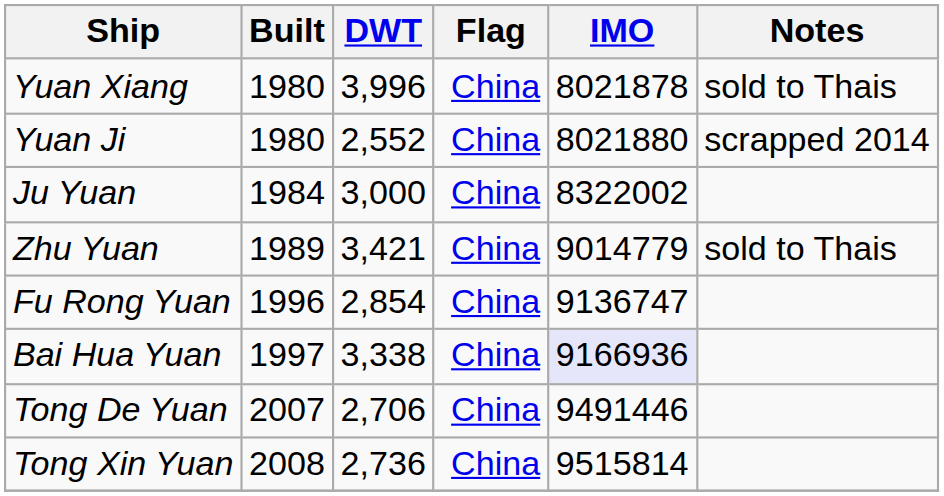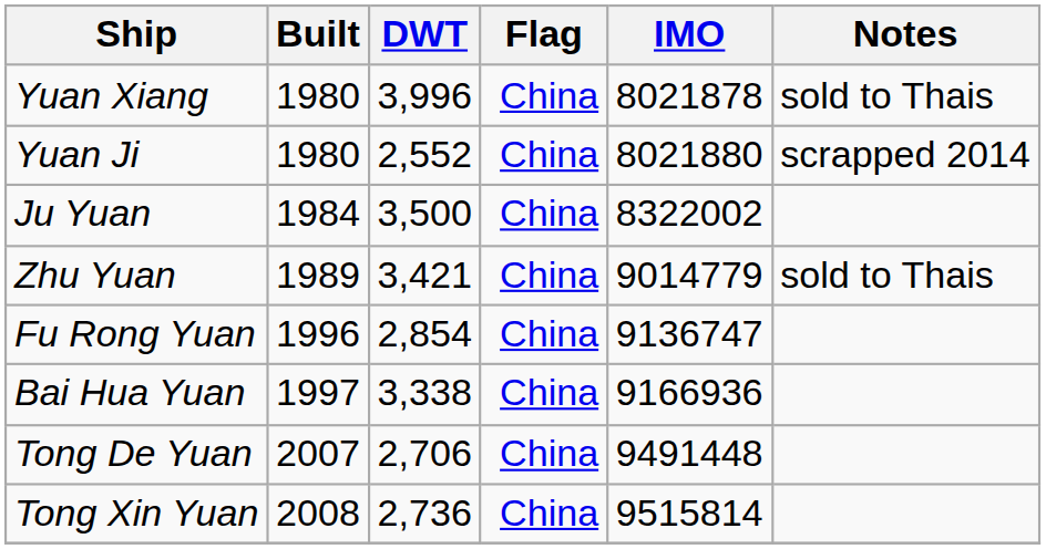Ju Yuan | DWT: 3,000 -> 3,500
Bai Hua Yuan | IMO: lavender background -> no background
Tong De Yuan | IMO: 9491446 -> 9491448
